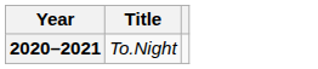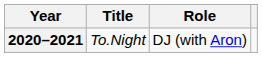+ column: Role | DJ (with Aron)
